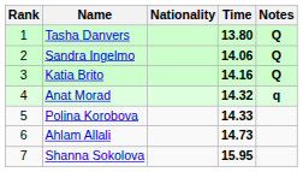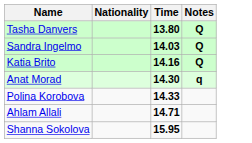- column: Rank | 1 | 2 | 3 | 4 | 5 | 6 | 7
Sandra Ingelmo | Time: 14.06 -> 14.03
Anat Morad | Time: 14.32 -> 14.30
Ahlam Allali | Time: 14.73 -> 14.71
